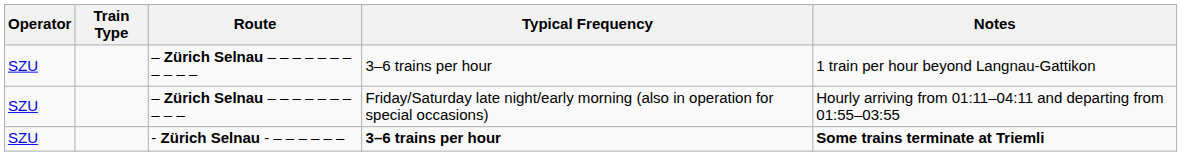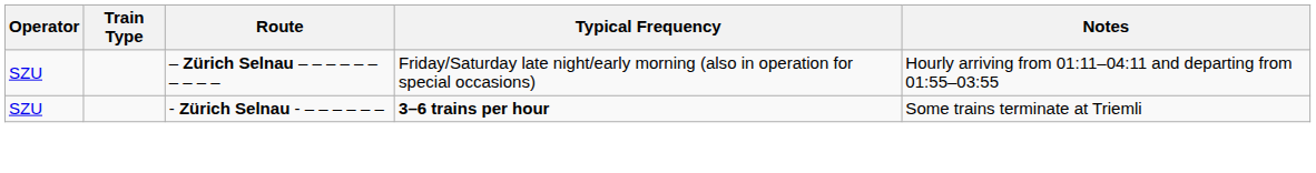- row: SZU | – Zürich Selnau – – – – – – – – – – – | 3–6 trains per hour | 1 train per hour beyond Langnau-Gattikon
- Zürich Selnau - – – – – – – | Notes: bold -> normal
